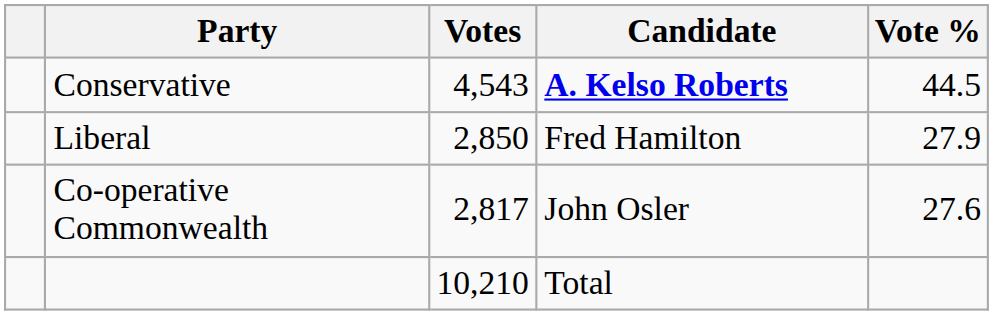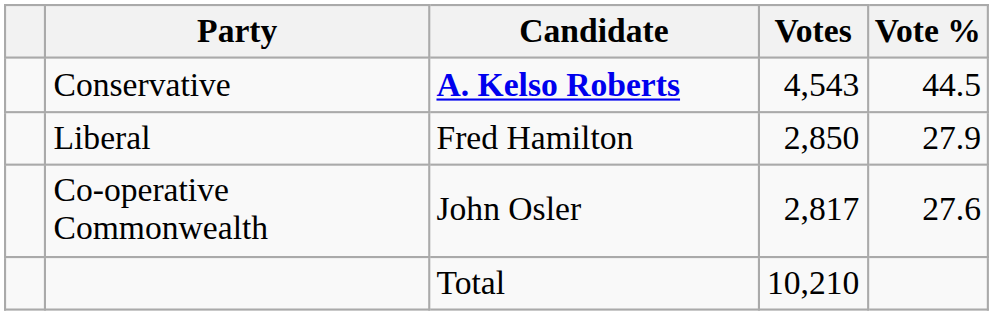columns swapped: Candidate <-> Votes
